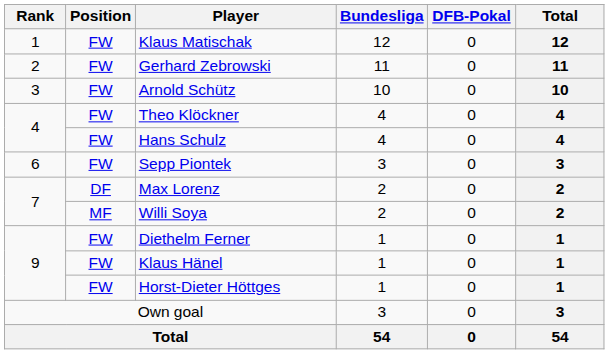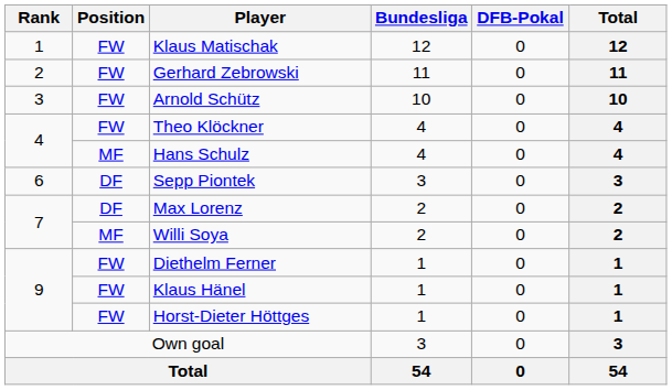Hans Schulz | Position: FW -> MF
Sepp Piontek | Position: FW -> DF
